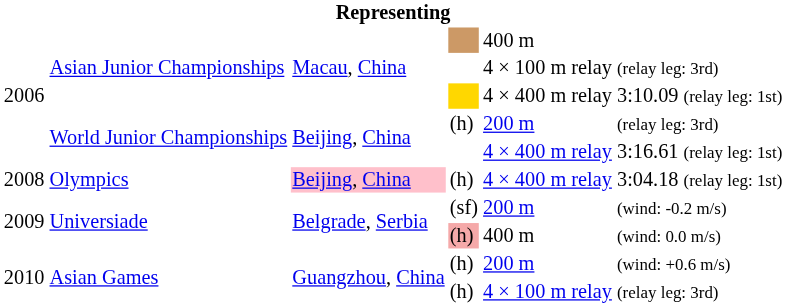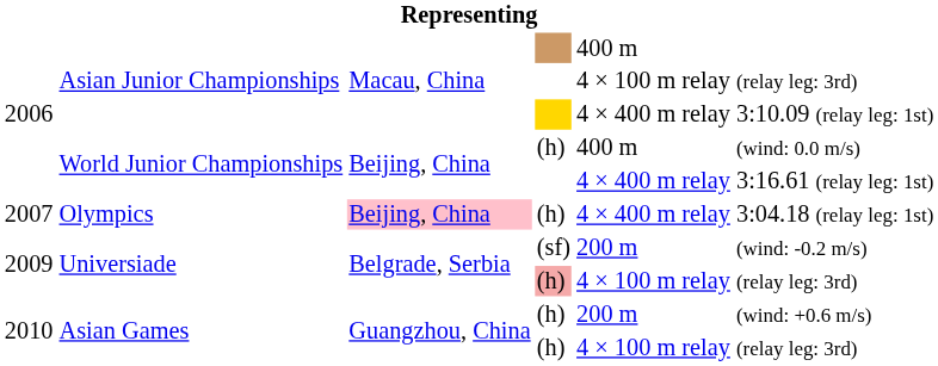World Junior Championships / (h) | column 5: 200 m -> 400 m
World Junior Championships / (h) | column 6: (relay leg: 3rd) -> (wind: 0.0 m/s)
Olympics | column 1: 2008 -> 2007
Universiade / (h) | column 5: 400 m -> 4 × 100 m relay
Universiade / (h) | column 6: (wind: 0.0 m/s) -> (relay leg: 3rd)
